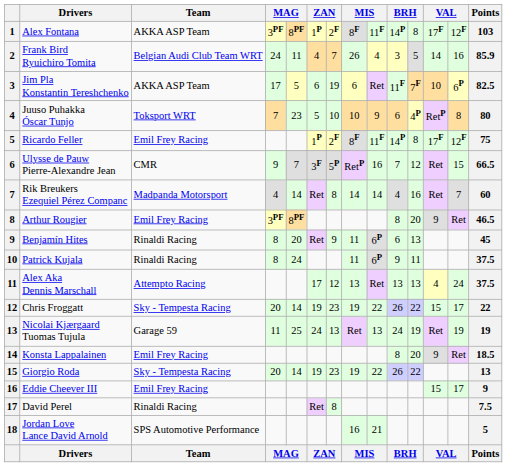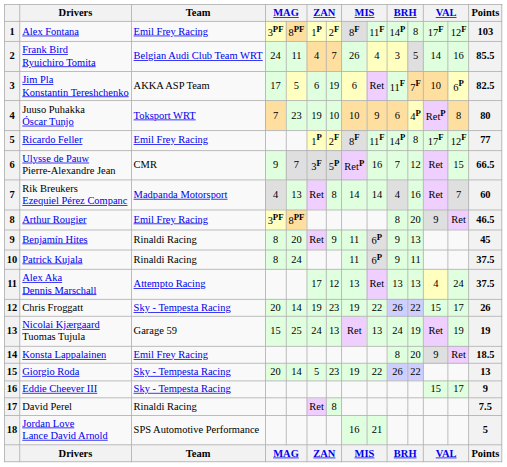Alex Fontana | Team: AKKA ASP Team -> Emil Frey Racing
Frank Bird Ryuichiro Tomita | Points: 85.9 -> 85.5
Juuso Puhakka Óscar Tunjo | column 6: 5 -> 19
Ricardo Feller | Points: 75 -> 77
Rik Breukers Ezequiel Pérez Companc | column 5: 14 -> 13
Benjamín Hites | column 10: 6 -> 9
Chris Froggatt | Points: 22 -> 26
Nicolai Kjærgaard Tuomas Tujula | column 4: 11 -> 15
Giorgio Roda | column 6: 19 -> 5
Eddie Cheever III | Team: Emil Frey Racing -> Sky - Tempesta Racing
